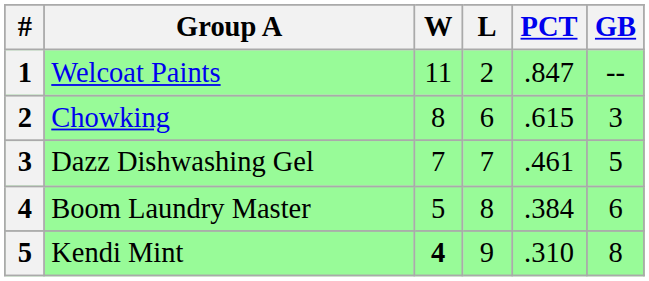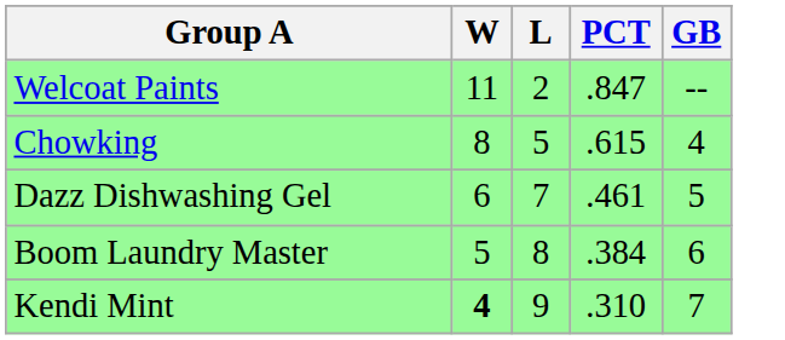- column: # | 1 | 2 | 3 | 4 | 5
Chowking | L: 6 -> 5
Chowking | GB: 3 -> 4
Dazz Dishwashing Gel | W: 7 -> 6
Kendi Mint | GB: 8 -> 7
